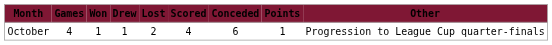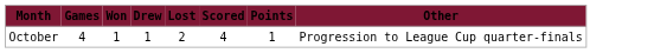- column: Conceded | 6
